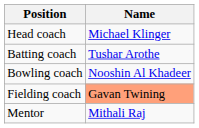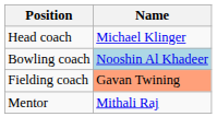- row: Batting coach | Tushar Arothe
Bowling coach | Name: no background -> lightblue background
